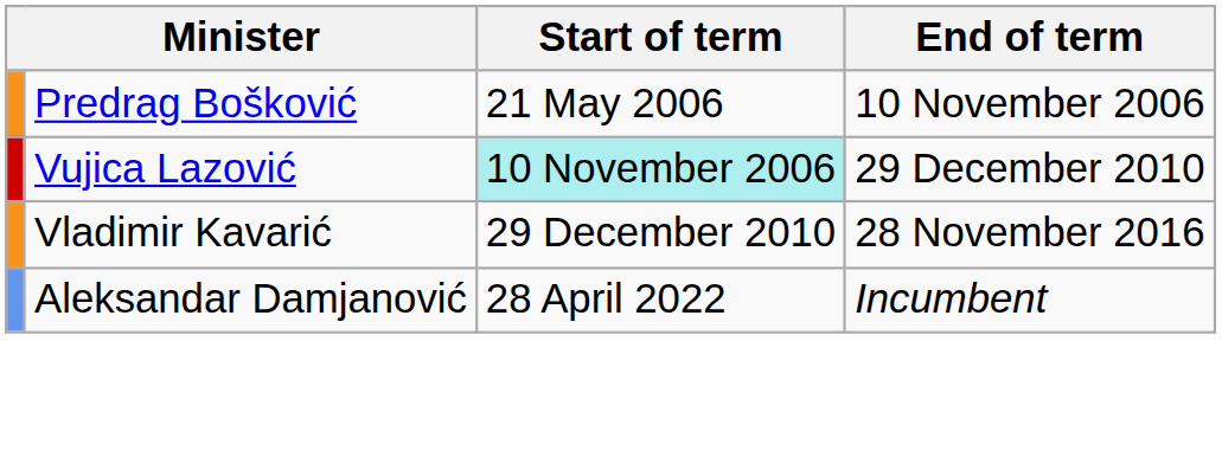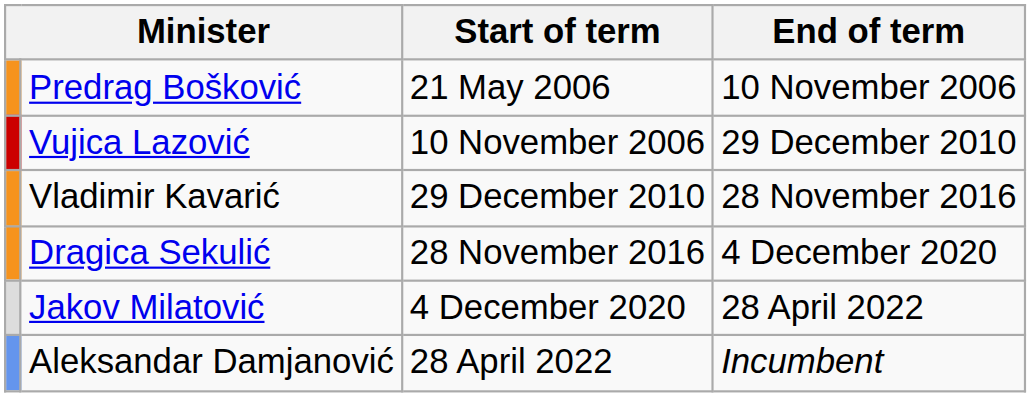Vujica Lazović | Start of term: paleturquoise background -> no background
+ row: Dragica Sekulić | 28 November 2016 | 4 December 2020
+ row: Jakov Milatović | 4 December 2020 | 28 April 2022
